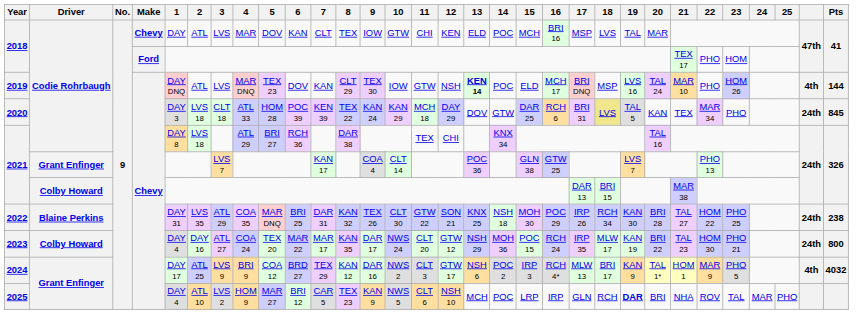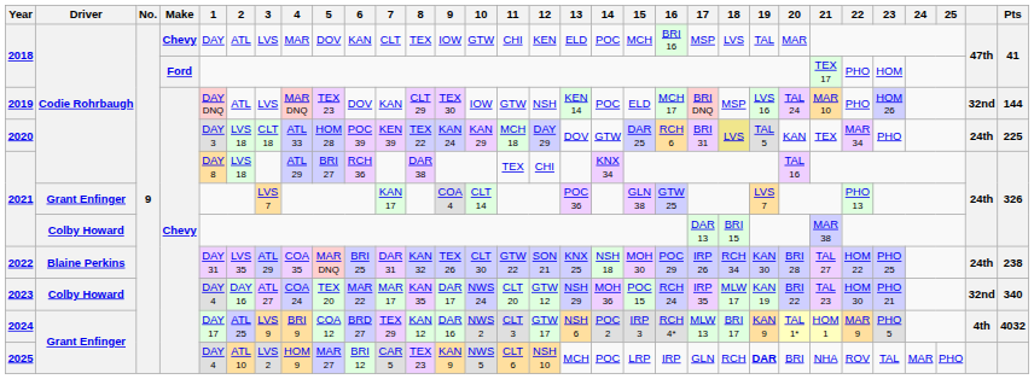2019 | 13: bold -> normal
2019 | column 30: 4th -> 32nd
2020 | Pts: 845 -> 225
2023 | column 30: 24th -> 32nd
2023 | Pts: 800 -> 340
